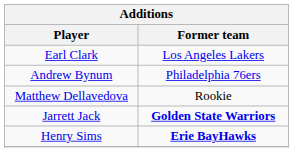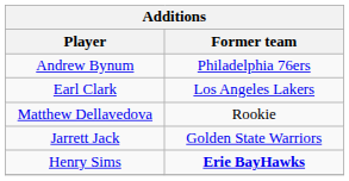rows swapped: Andrew Bynum <-> Earl Clark
Jarrett Jack | Former team: bold -> normal
